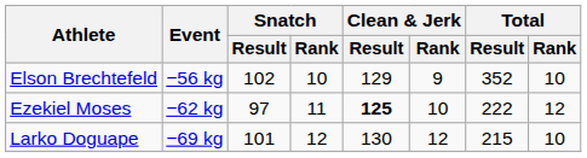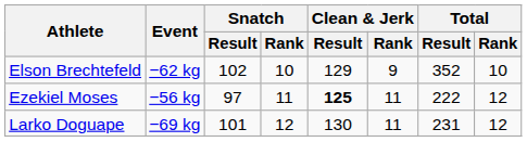Elson Brechtefeld | Event: −56 kg -> −62 kg
Ezekiel Moses | Event: −62 kg -> −56 kg
Ezekiel Moses | Clean & Jerk / Rank: 10 -> 11
Larko Doguape | Clean & Jerk / Rank: 12 -> 11
Larko Doguape | Total / Result: 215 -> 231
Larko Doguape | Total / Rank: 10 -> 12
